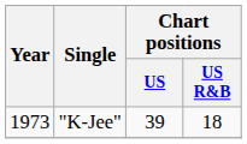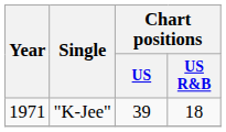"K-Jee" | Year: 1973 -> 1971
